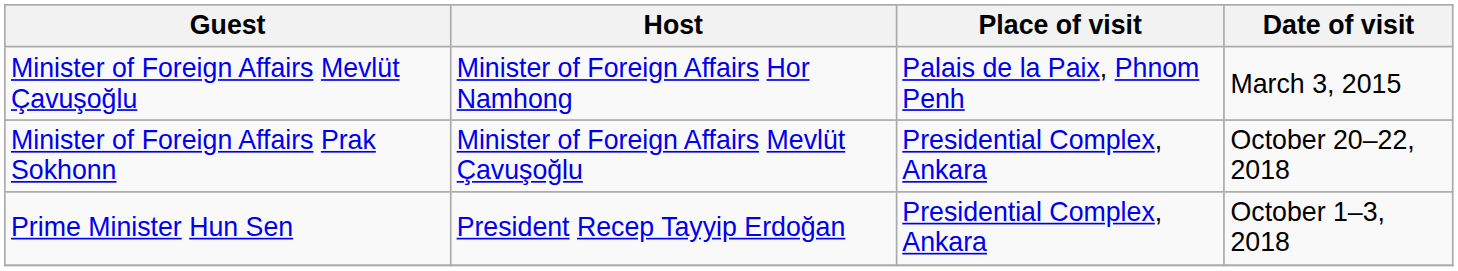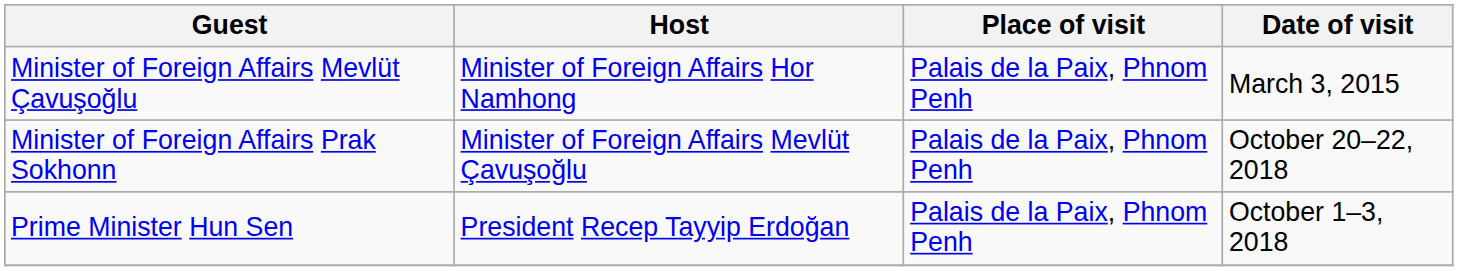Minister of Foreign Affairs Prak Sokhonn | Place of visit: Presidential Complex, Ankara -> Palais de la Paix, Phnom Penh
Prime Minister Hun Sen | Place of visit: Presidential Complex, Ankara -> Palais de la Paix, Phnom Penh
